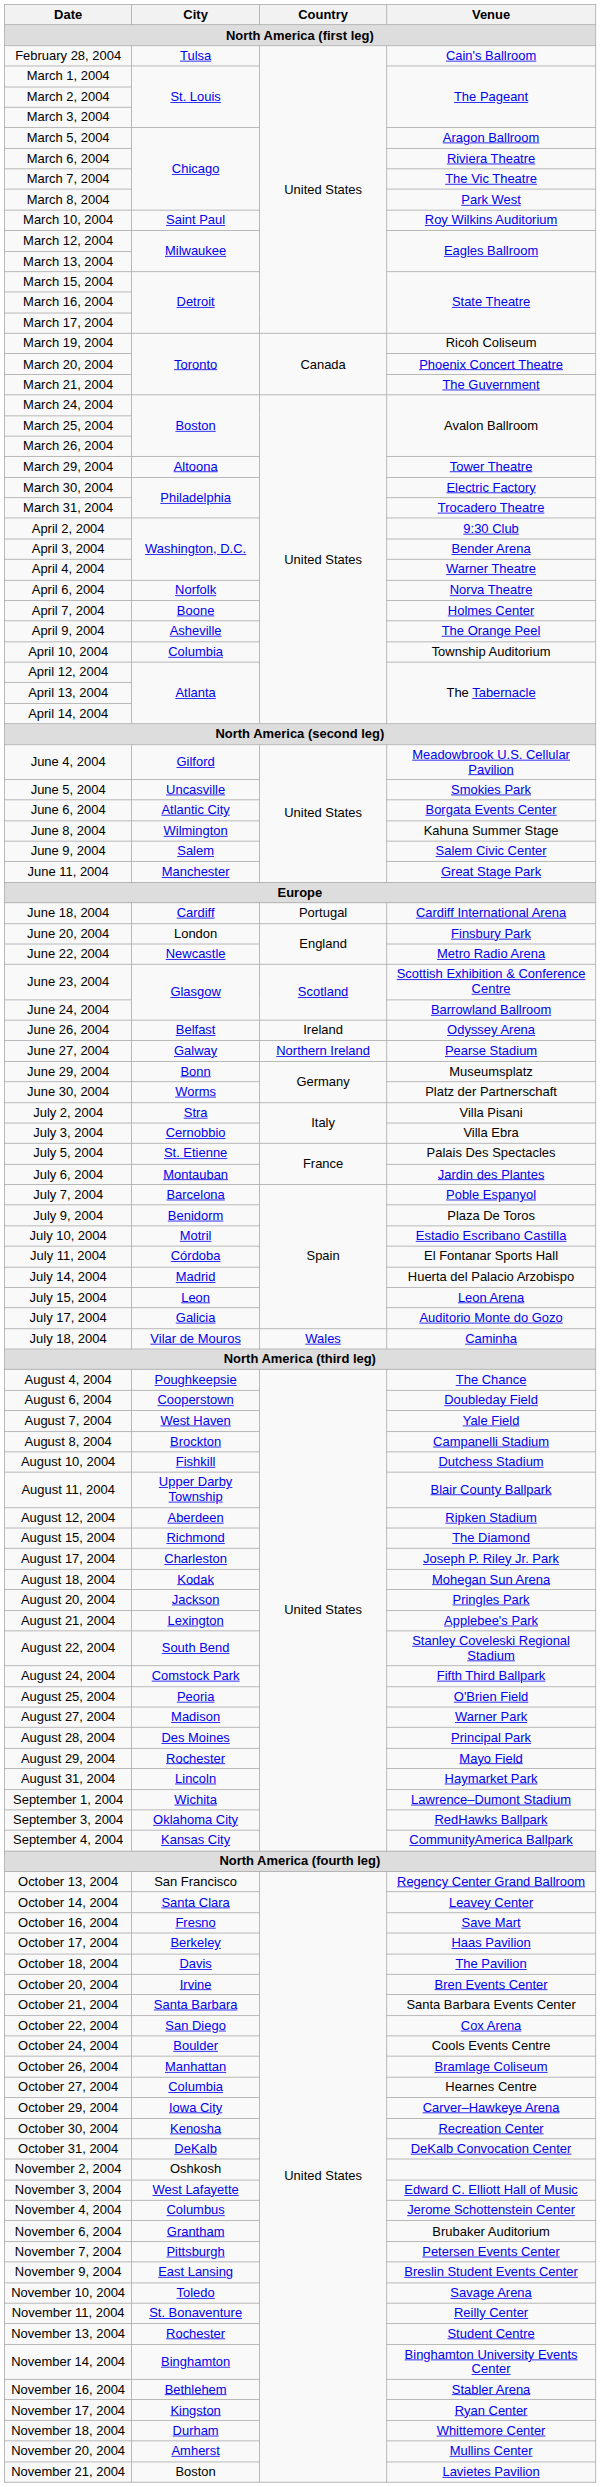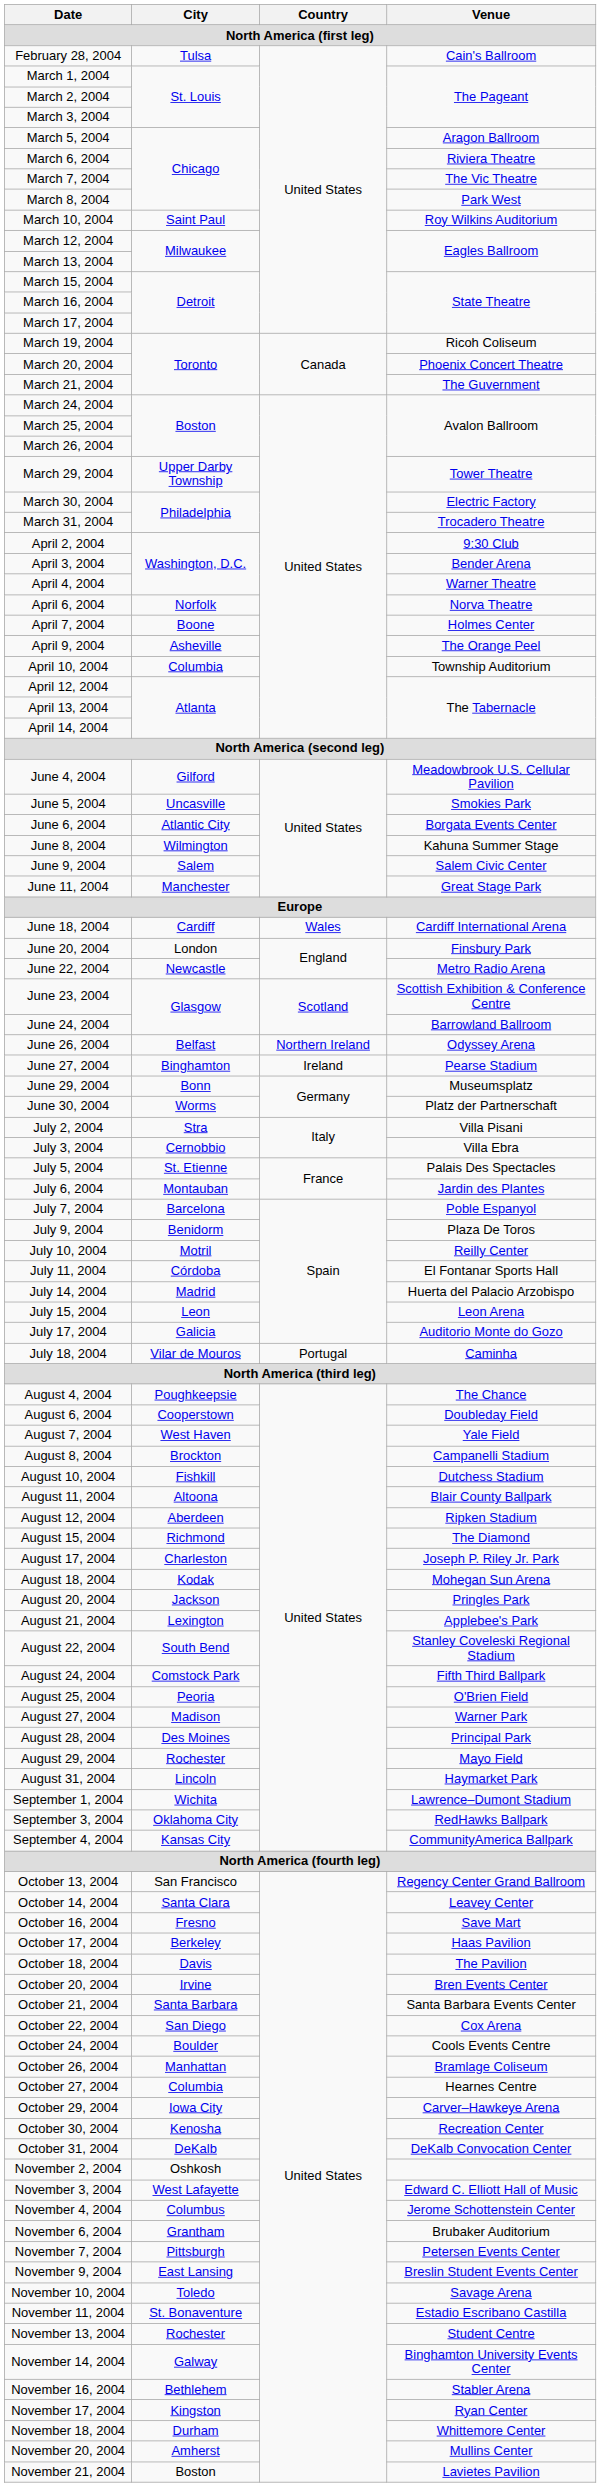March 29, 2004 | City: Altoona -> Upper Darby Township
June 18, 2004 | Country: Portugal -> Wales
June 26, 2004 | Country: Ireland -> Northern Ireland
June 27, 2004 | City: Galway -> Binghamton
June 27, 2004 | Country: Northern Ireland -> Ireland
July 10, 2004 | Venue: Estadio Escribano Castilla -> Reilly Center
July 18, 2004 | Country: Wales -> Portugal
August 11, 2004 | City: Upper Darby Township -> Altoona
November 11, 2004 | Venue: Reilly Center -> Estadio Escribano Castilla
November 14, 2004 | City: Binghamton -> Galway
